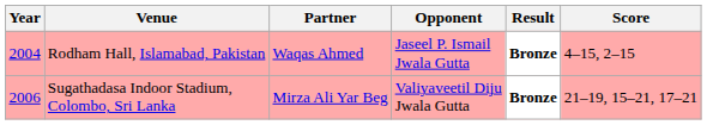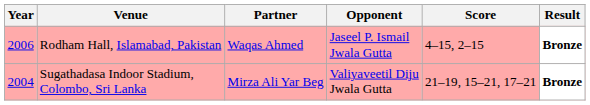columns swapped: Score <-> Result
Rodham Hall, Islamabad, Pakistan | Year: 2004 -> 2006
Sugathadasa Indoor Stadium, Colombo, Sri Lanka | Year: 2006 -> 2004
